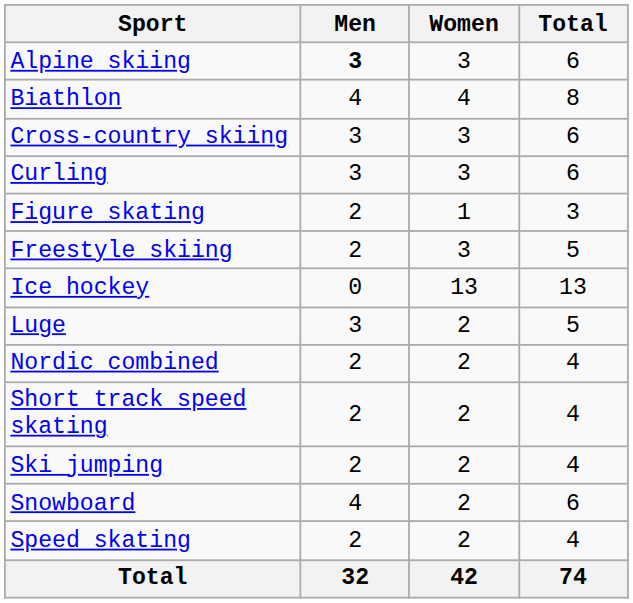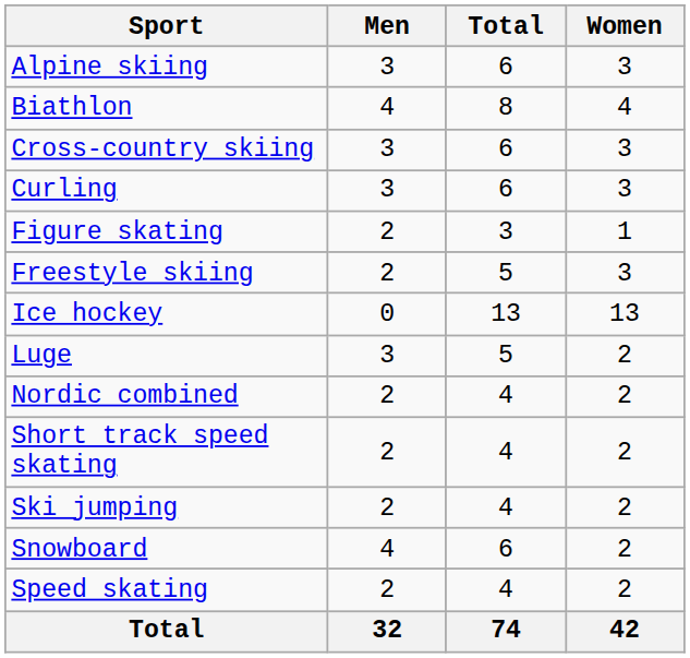columns swapped: Women <-> Total
Alpine skiing | Men: bold -> normal
